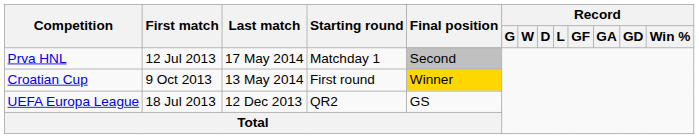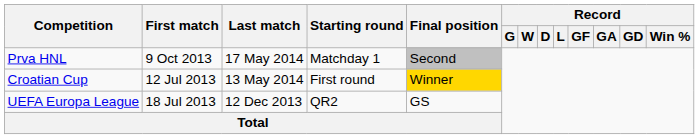Prva HNL | First match: 12 Jul 2013 -> 9 Oct 2013
Croatian Cup | First match: 9 Oct 2013 -> 12 Jul 2013
